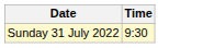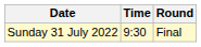+ column: Round | Final
